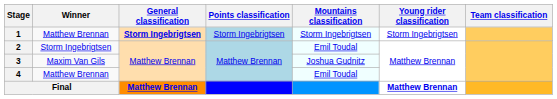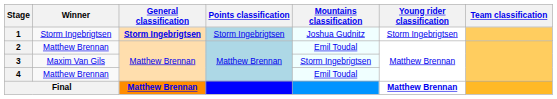1 | Winner: Matthew Brennan -> Storm Ingebrigtsen
1 | Mountains classification: Storm Ingebrigtsen -> Joshua Gudnitz
2 | Winner: Storm Ingebrigtsen -> Matthew Brennan
3 | Mountains classification: Joshua Gudnitz -> Storm Ingebrigtsen
